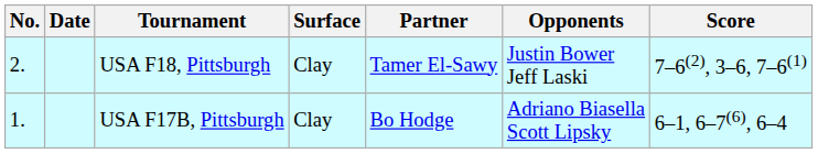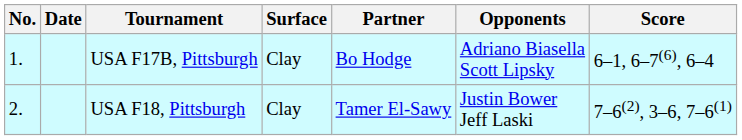rows swapped: USA F17B, Pittsburgh <-> USA F18, Pittsburgh
